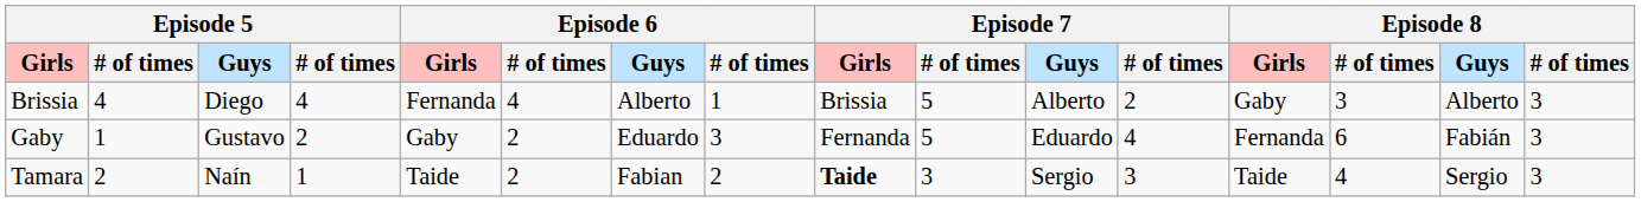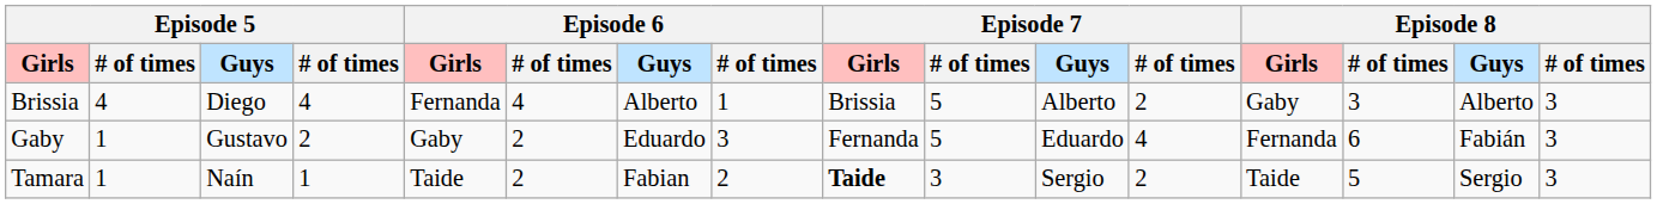Tamara | column 2: 2 -> 1
Tamara | column 12: 3 -> 2
Tamara | column 14: 4 -> 5
